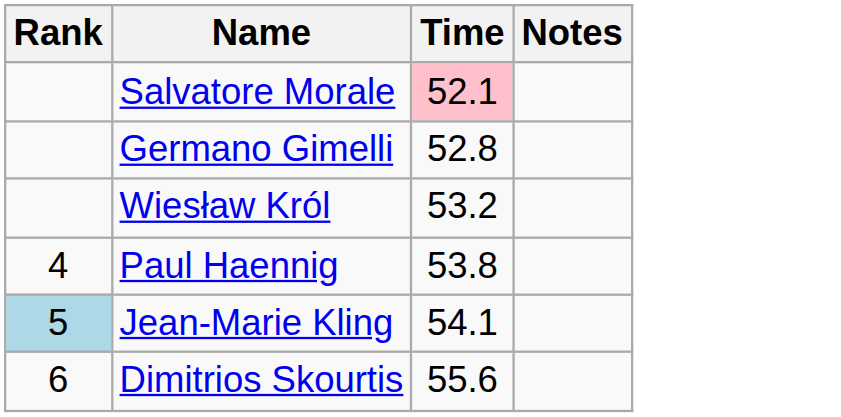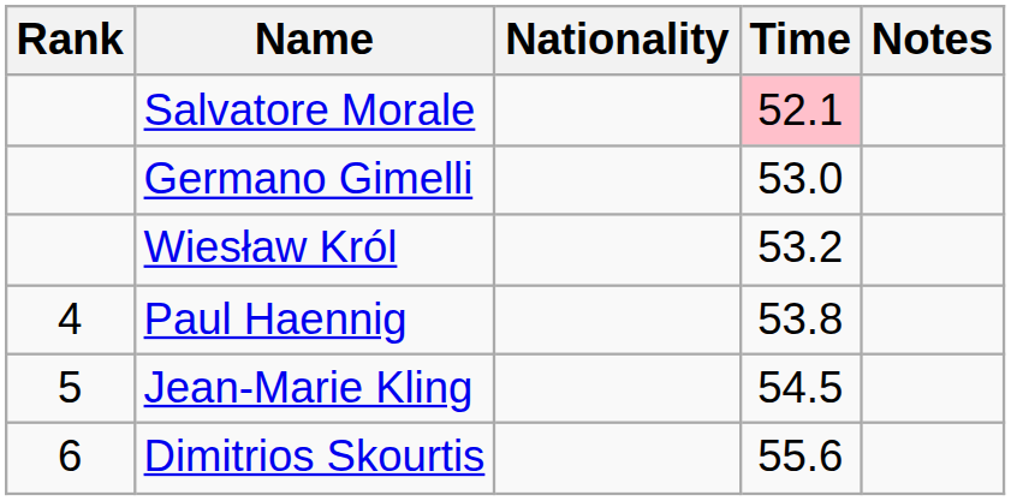+ column: Nationality
Germano Gimelli | Time: 52.8 -> 53.0
Jean-Marie Kling | Rank: lightblue background -> no background
Jean-Marie Kling | Time: 54.1 -> 54.5
